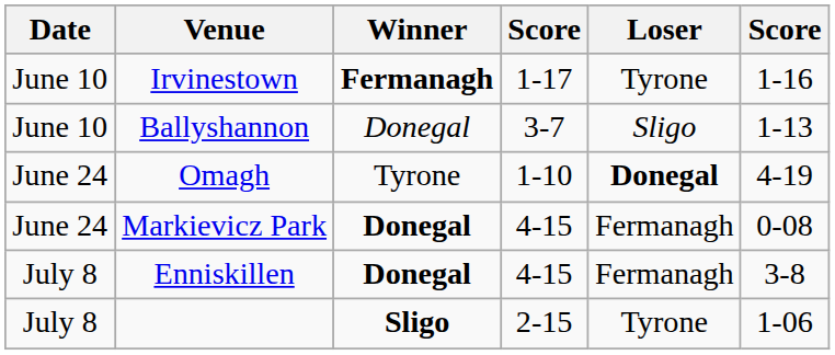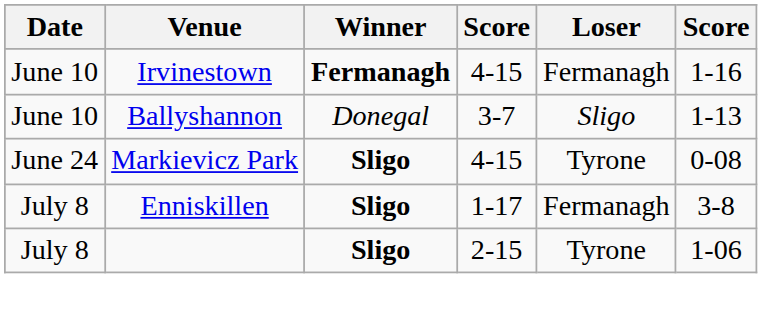Irvinestown | column 4: 1-17 -> 4-15
Irvinestown | Loser: Tyrone -> Fermanagh
- row: June 24 | Omagh | Tyrone | 1-10 | Donegal | 4-19
Markievicz Park | Winner: Donegal -> Sligo
Markievicz Park | Loser: Fermanagh -> Tyrone
Enniskillen | Winner: Donegal -> Sligo
Enniskillen | column 4: 4-15 -> 1-17
